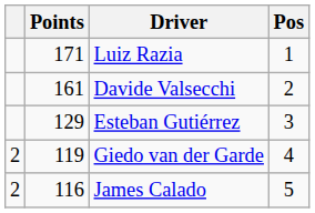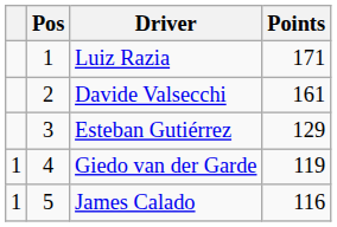columns swapped: Pos <-> Points
Giedo van der Garde | column 1: 2 -> 1
James Calado | column 1: 2 -> 1
